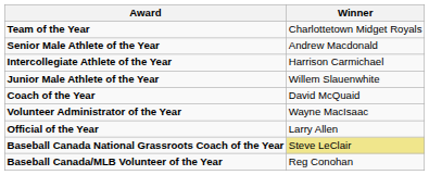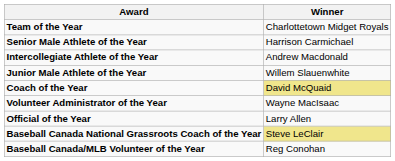Senior Male Athlete of the Year | Winner: Andrew Macdonald -> Harrison Carmichael
Intercollegiate Athlete of the Year | Winner: Harrison Carmichael -> Andrew Macdonald
Coach of the Year | Winner: no background -> khaki background
